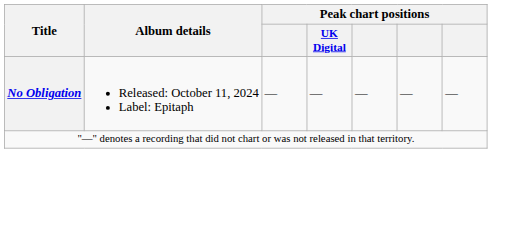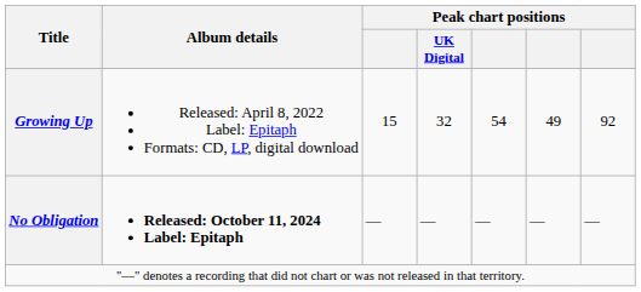+ row: Growing Up | Released: April 8, 2022 Label: Epitaph Formats: CD, LP, digital download | 15 | 32 | 54 | 49 | 92
No Obligation | Album details: normal -> bold
